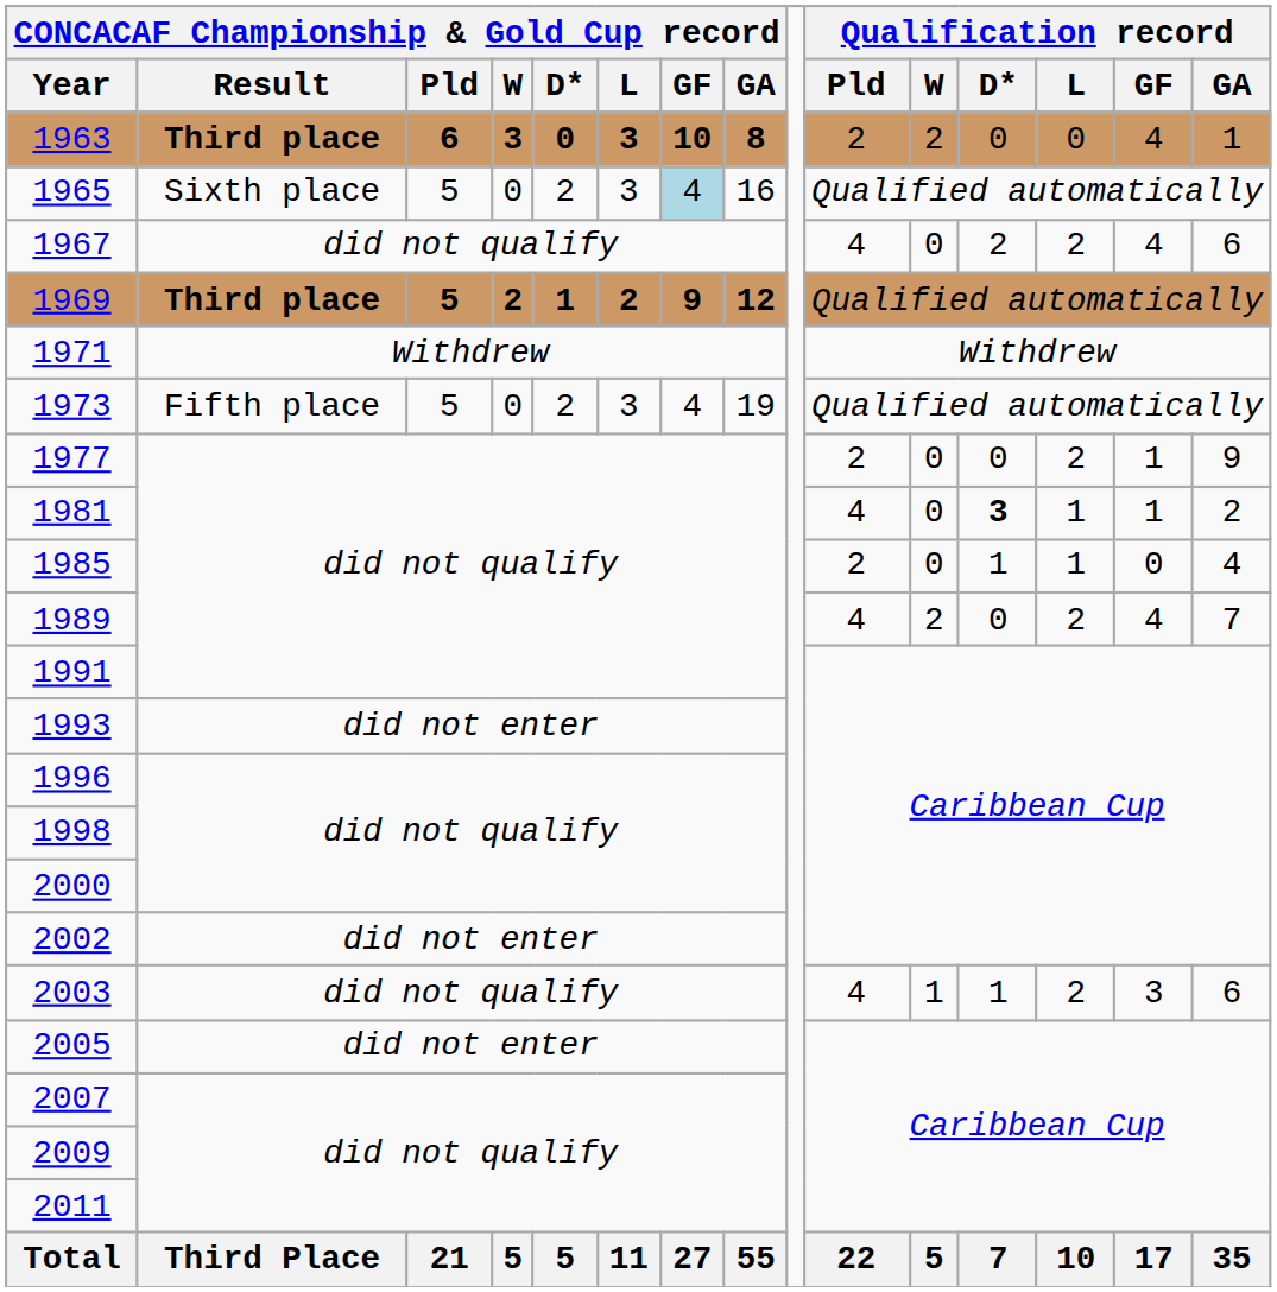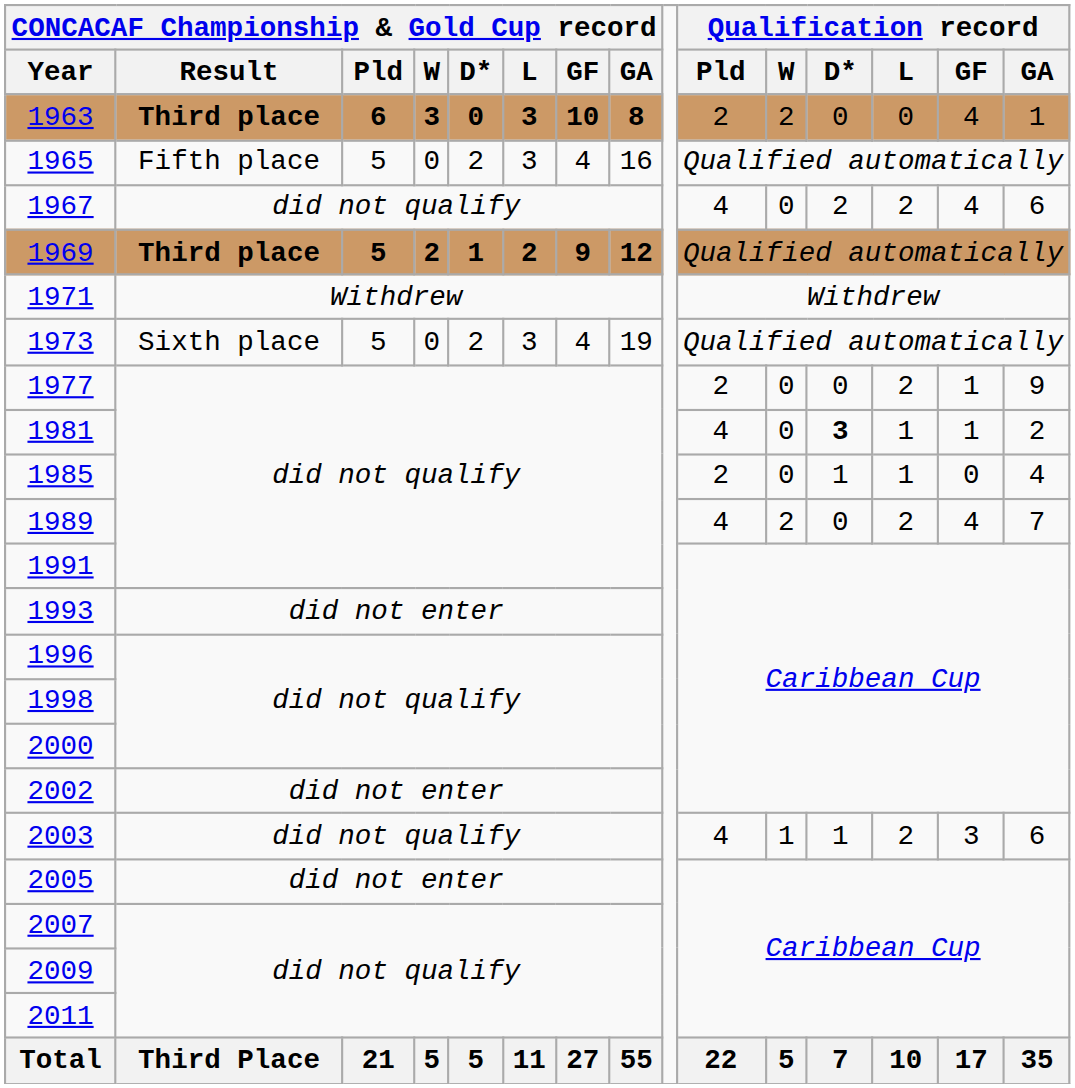1965 | CONCACAF Championship & Gold Cup record / Result: Sixth place -> Fifth place
1965 | CONCACAF Championship & Gold Cup record / GF: lightblue background -> no background
1973 | CONCACAF Championship & Gold Cup record / Result: Fifth place -> Sixth place
